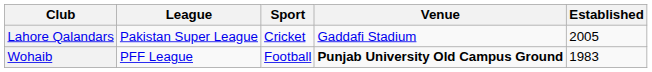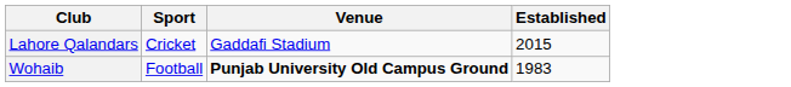- column: League | Pakistan Super League | PFF League
Lahore Qalandars | Established: 2005 -> 2015
